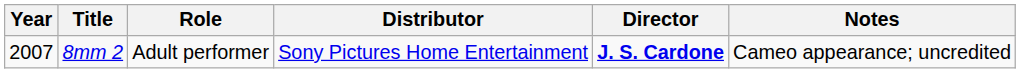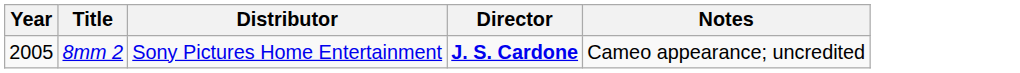- column: Role | Adult performer
8mm 2 | Year: 2007 -> 2005
